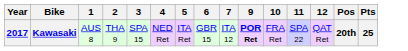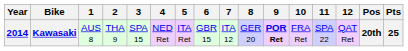+ column: 8 | GER 20
Kawasaki | Year: 2017 -> 2014
